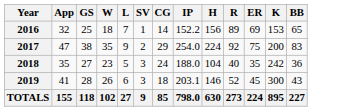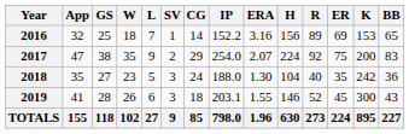+ column: ERA | 3.16 | 2.07 | 1.30 | 1.55 | 1.96
